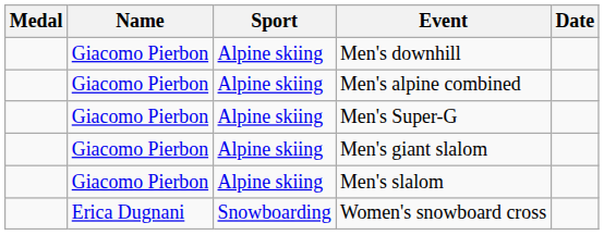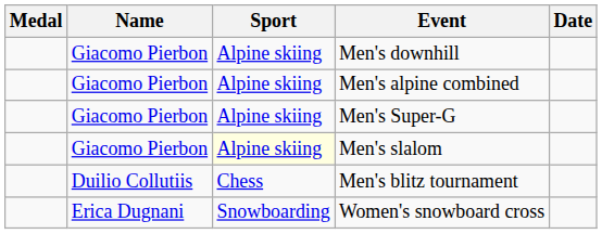- row: Giacomo Pierbon | Alpine skiing | Men's giant slalom
Men's slalom | Sport: no background -> lightyellow background
+ row: Duilio Collutiis | Chess | Men's blitz tournament
